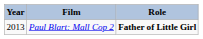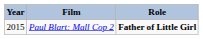Paul Blart: Mall Cop 2 | Year: 2013 -> 2015
